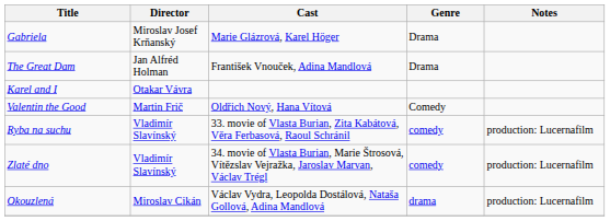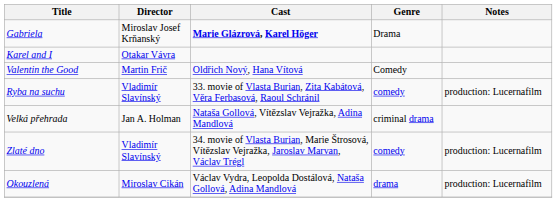Gabriela | Cast: normal -> bold
- row: The Great Dam | Jan Alfréd Holman | František Vnouček, Adina Mandlová | Drama
+ row: Velká přehrada | Jan A. Holman | Nataša Gollová, Vítězslav Vejražka, Adina Mandlová | criminal drama
